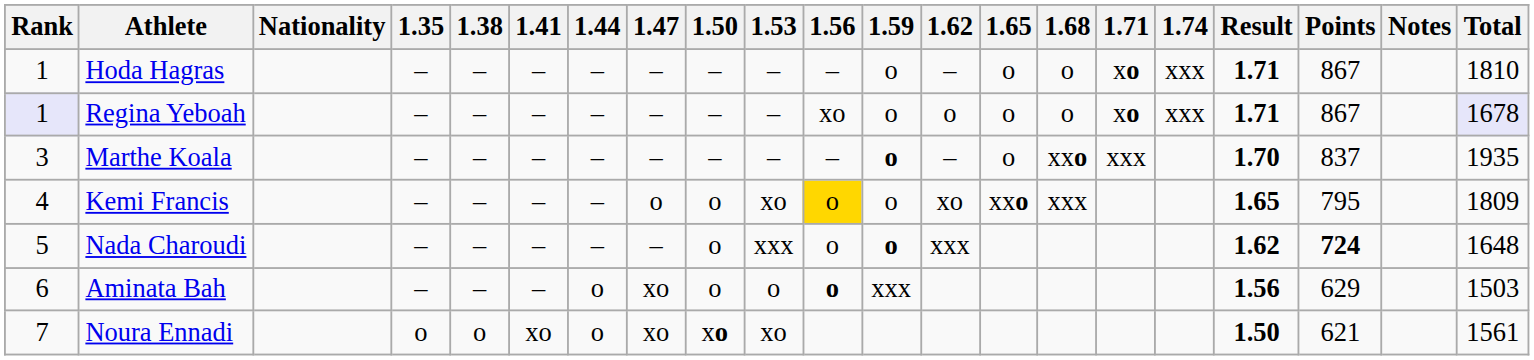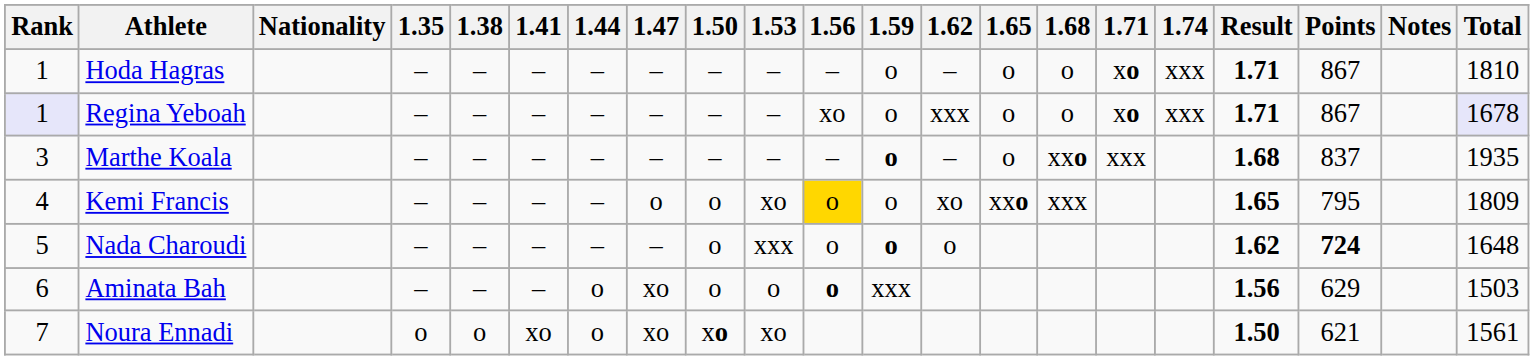Regina Yeboah | 1.62: o -> xxx
Marthe Koala | Result: 1.70 -> 1.68
Nada Charoudi | 1.62: xxx -> o
